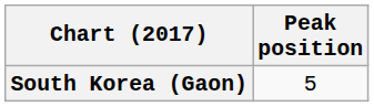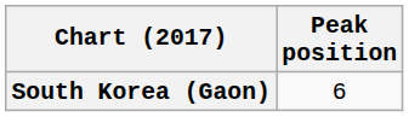South Korea (Gaon) | Peak position: 5 -> 6
